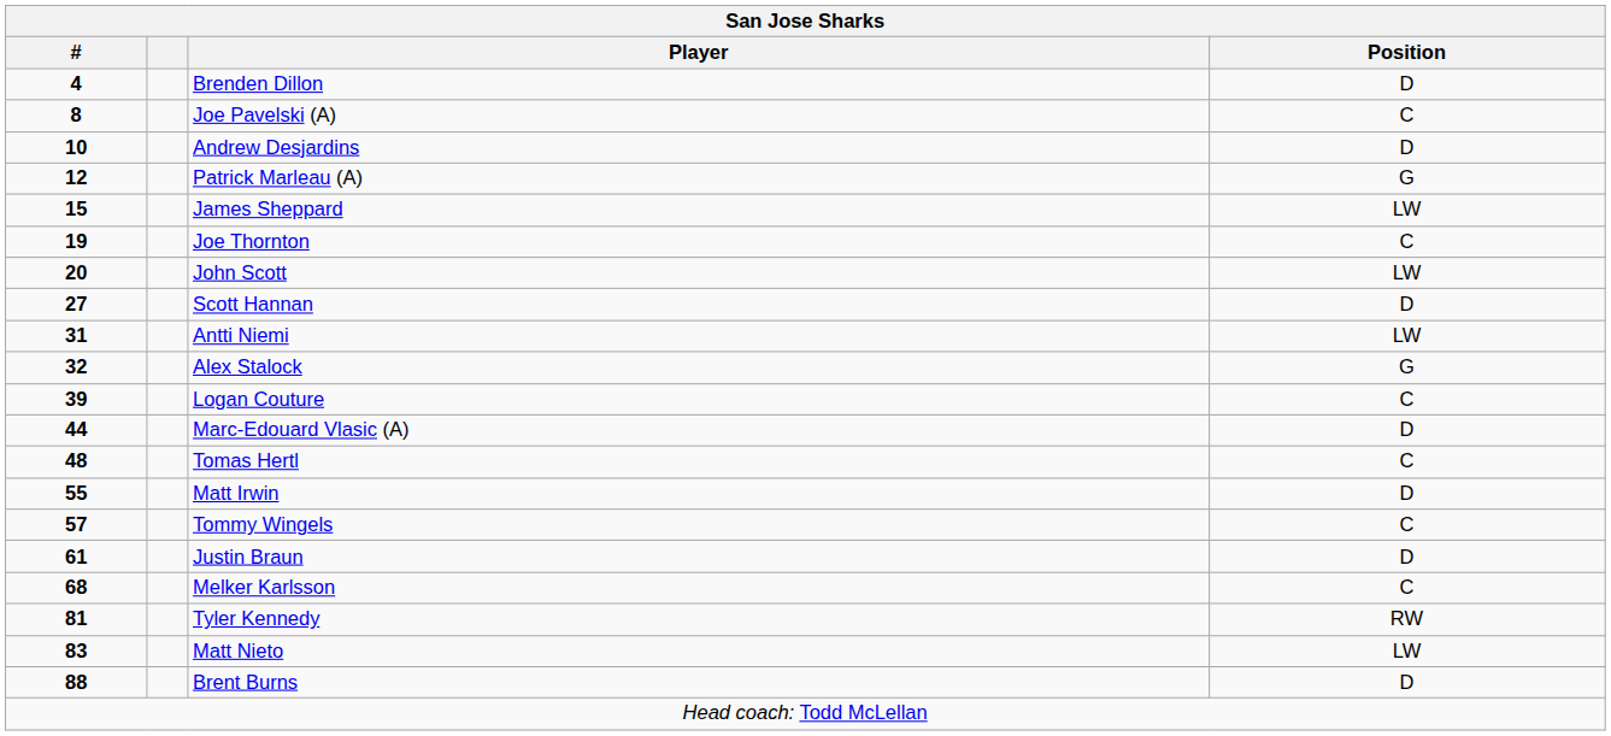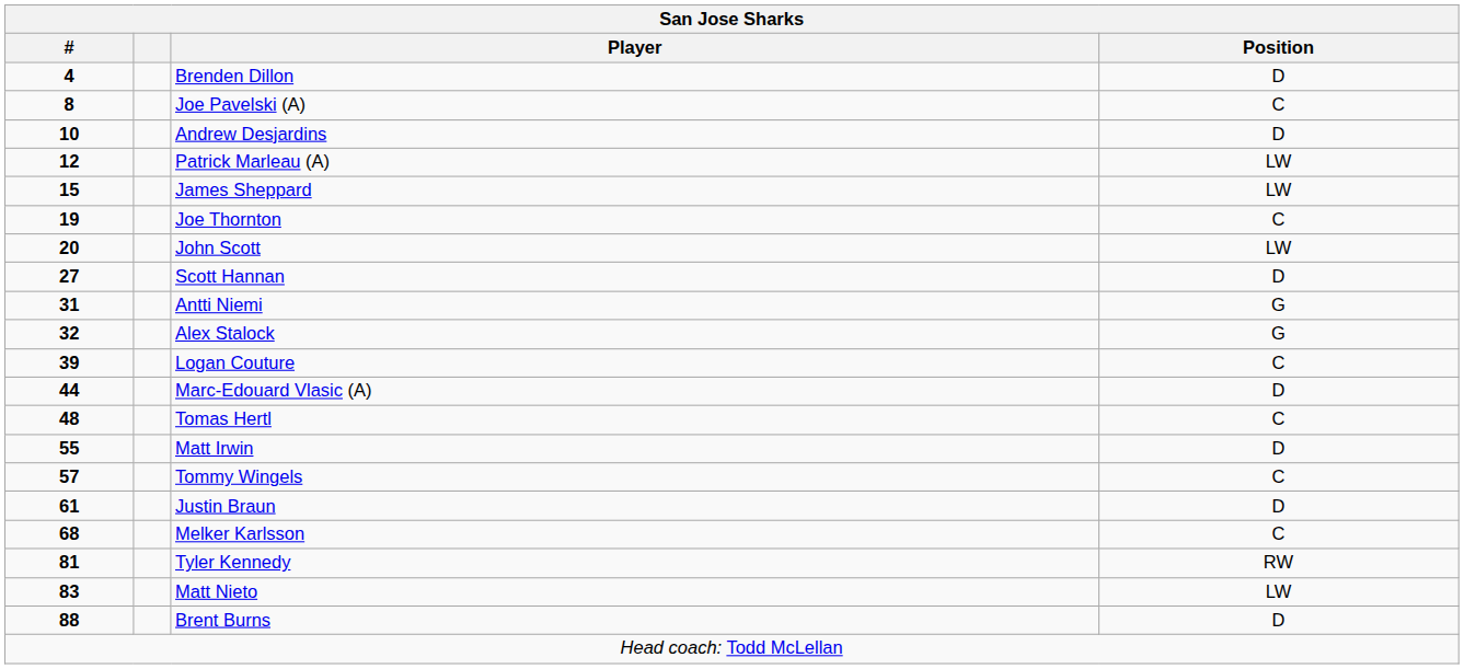Patrick Marleau (A) | Position: G -> LW
Antti Niemi | Position: LW -> G
